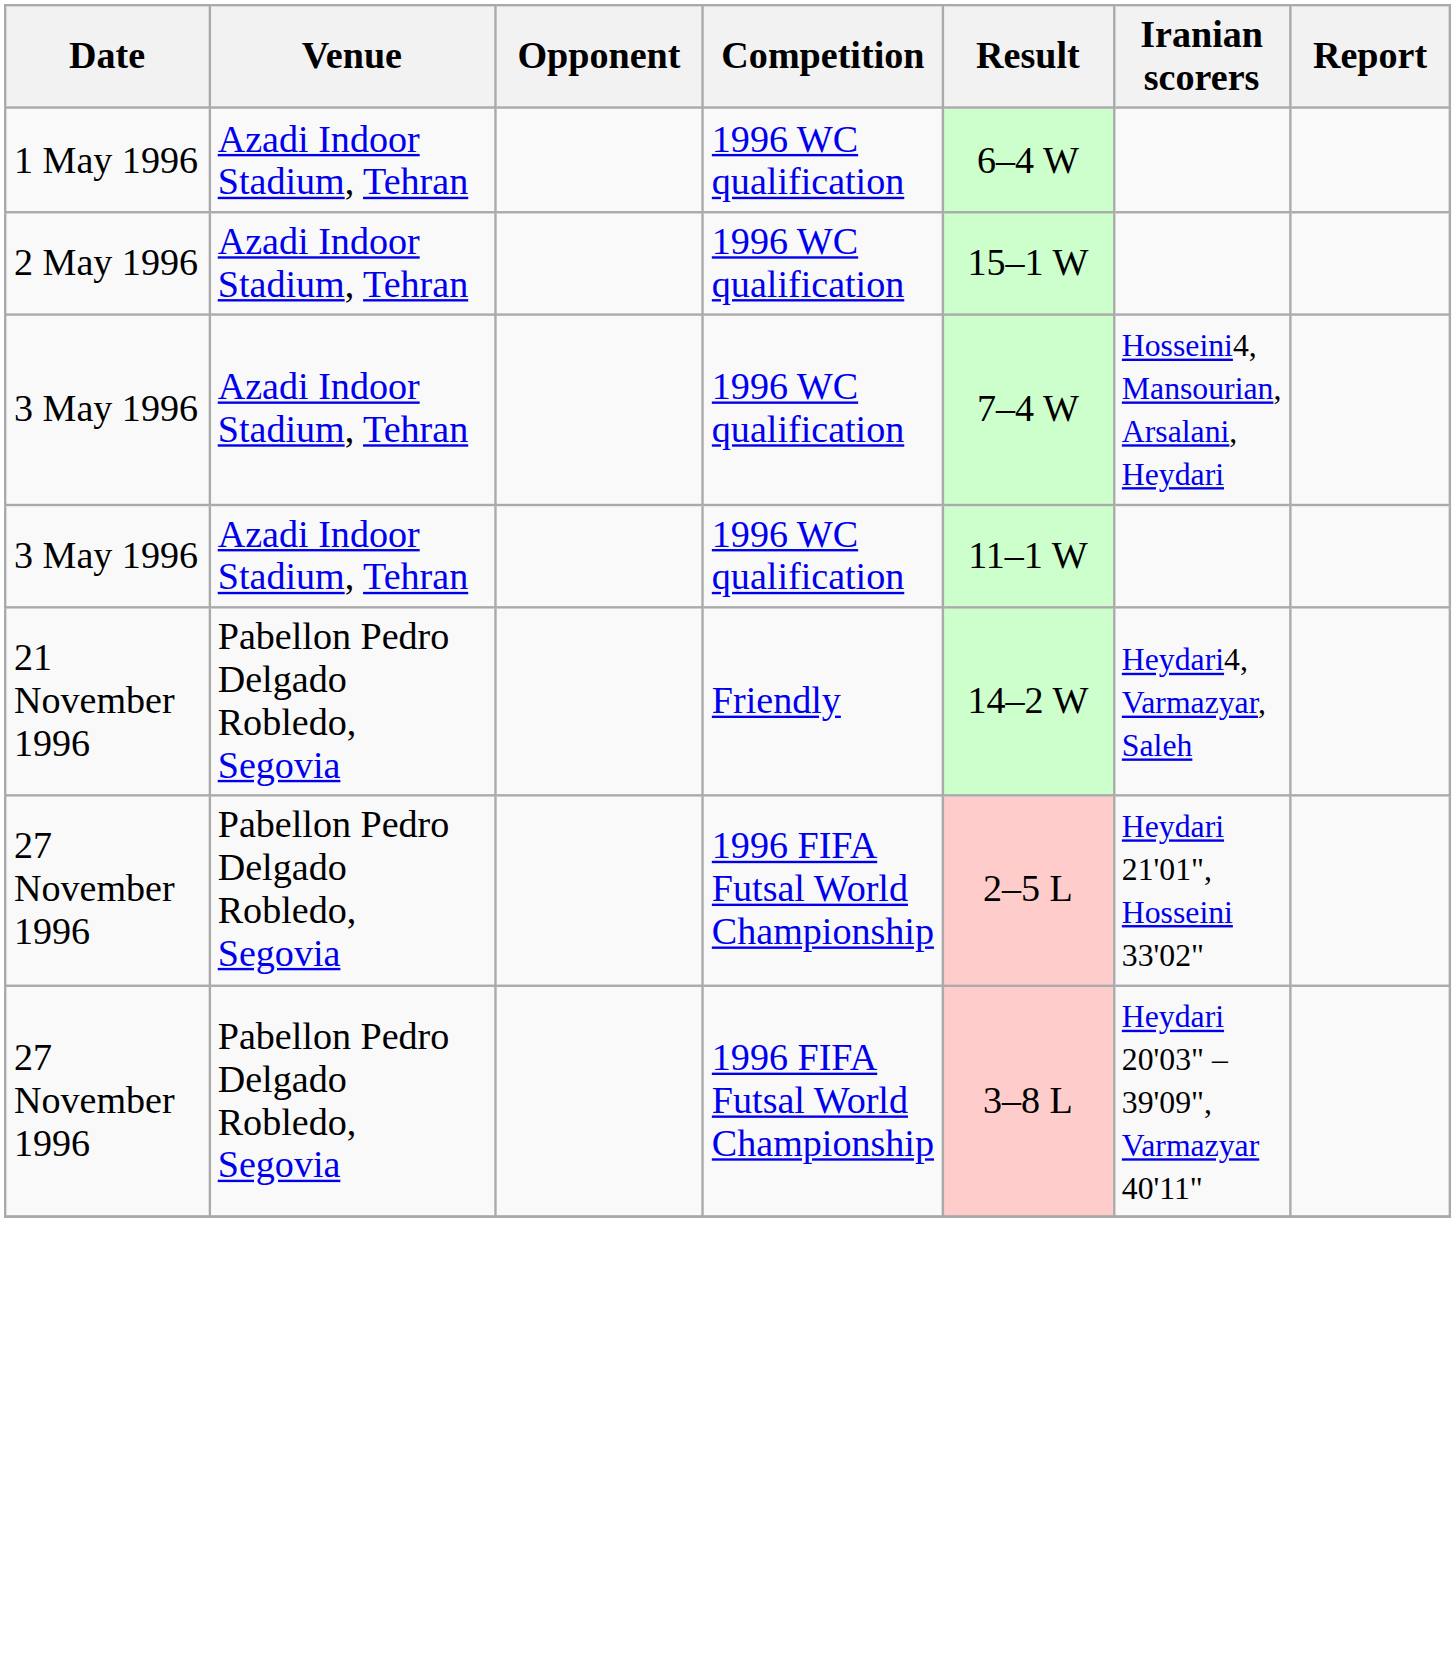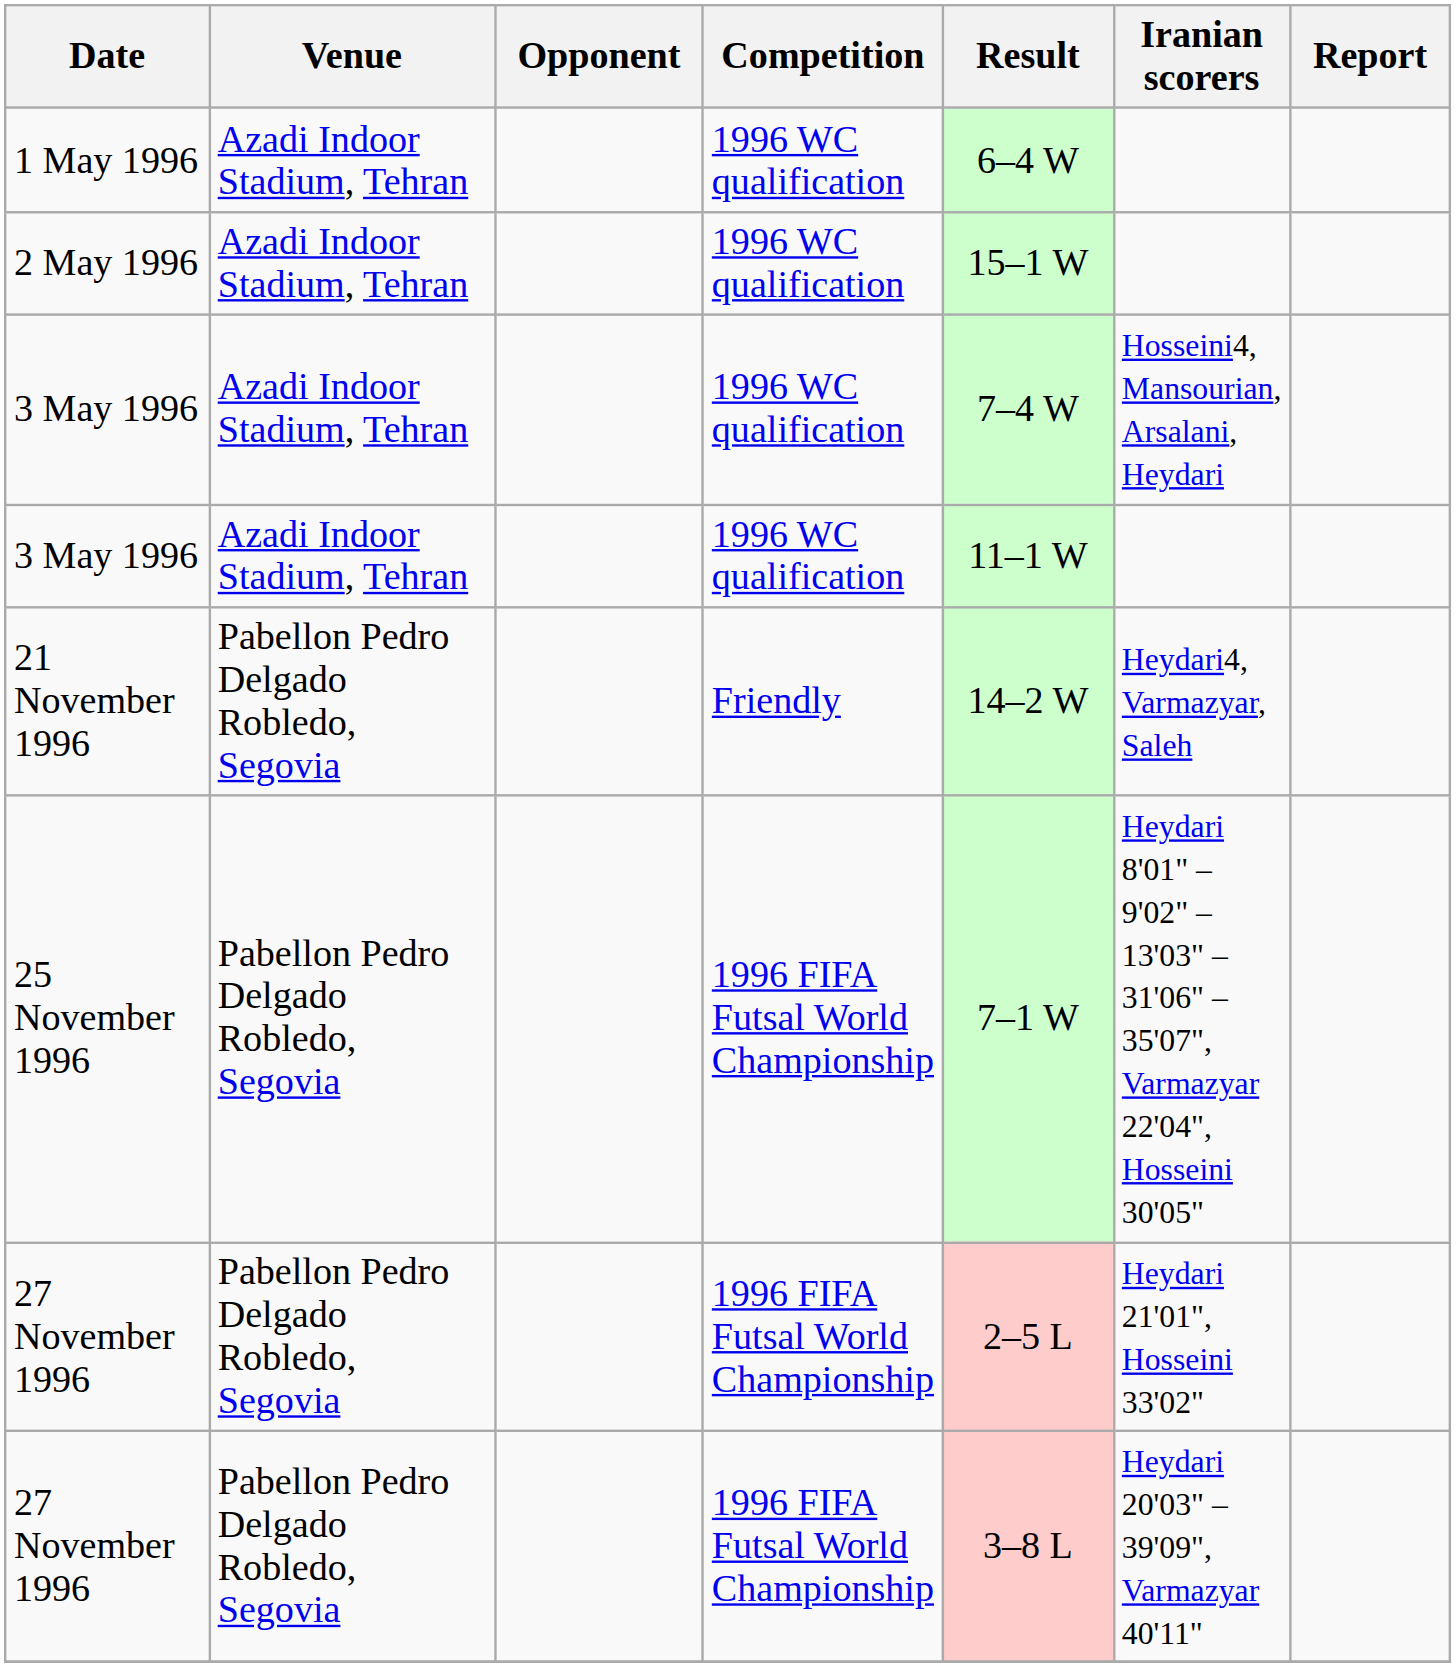+ row: 25 November 1996 | Pabellon Pedro Delgado Robledo, Segovia | 1996 FIFA Futsal World Championship | 7–1 W | Heydari 8'01" – 9'02" – 13'03" – 31'06" – 35'07", Varmazyar 22'04", Hosseini 30'05"
